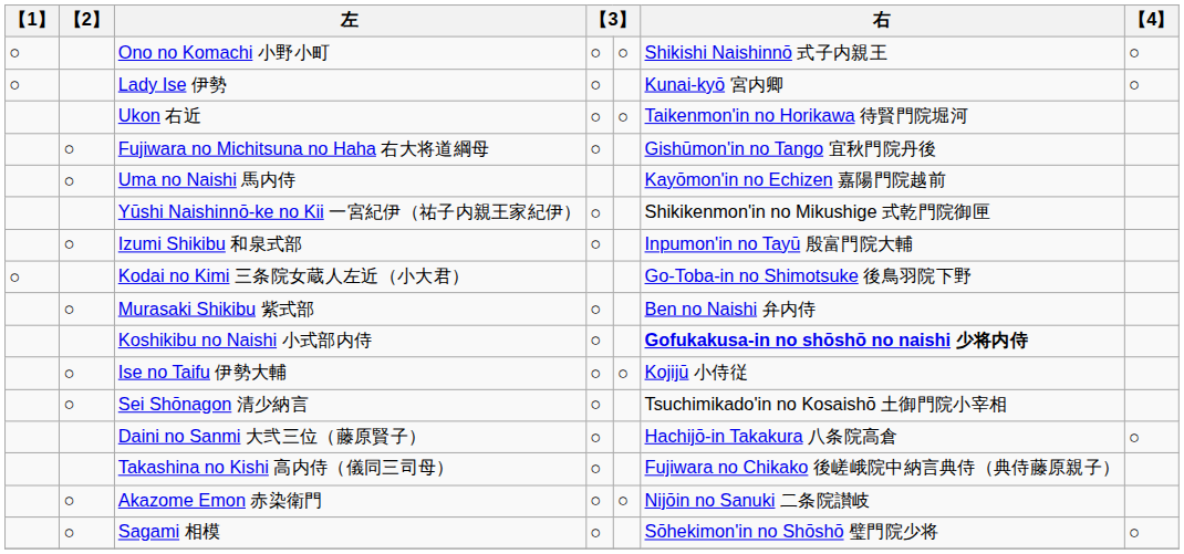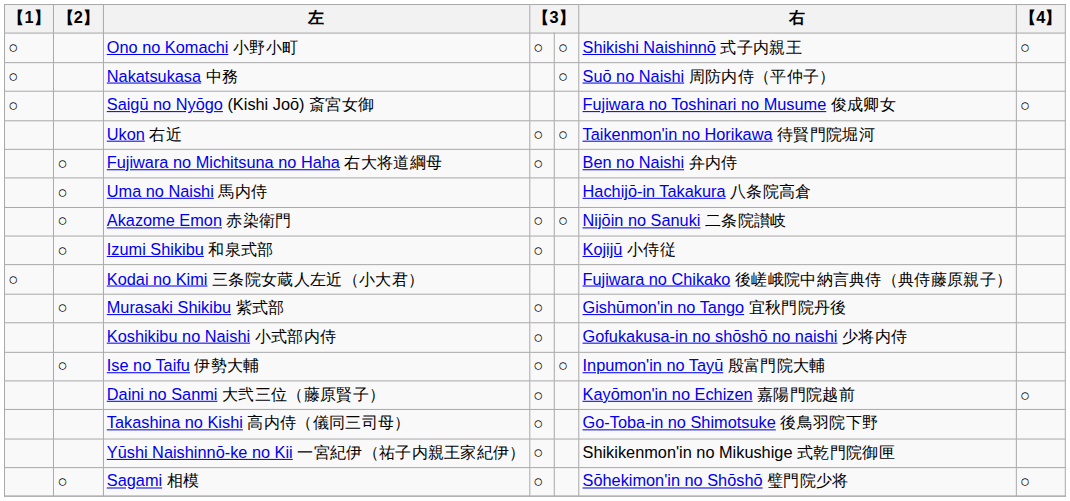- row: ○ | Lady Ise 伊勢 | ○ | Kunai-kyō 宮内卿 | ○
+ row: ○ | Nakatsukasa 中務 | ○ | Suō no Naishi 周防内侍（平仲子）
+ row: ○ | Saigū no Nyōgo (Kishi Joō) 斎宮女御 | Fujiwara no Toshinari no Musume 俊成卿女 | ○
Fujiwara no Michitsuna no Haha 右大将道綱母 | 右: Gishūmon'in no Tango 宜秋門院丹後 -> Ben no Naishi 弁内侍
Uma no Naishi 馬内侍 | 右: Kayōmon'in no Echizen 嘉陽門院越前 -> Hachijō-in Takakura 八条院高倉
rows swapped: Akazome Emon 赤染衛門 <-> Yūshi Naishinnō-ke no Kii 一宮紀伊（祐子内親王家紀伊）
Izumi Shikibu 和泉式部 | 右: Inpumon'in no Tayū 殷富門院大輔 -> Kojijū 小侍従
Kodai no Kimi 三条院女蔵人左近（小大君） | 右: Go-Toba-in no Shimotsuke 後鳥羽院下野 -> Fujiwara no Chikako 後嵯峨院中納言典侍（典侍藤原親子）
Murasaki Shikibu 紫式部 | 右: Ben no Naishi 弁内侍 -> Gishūmon'in no Tango 宜秋門院丹後
Koshikibu no Naishi 小式部内侍 | 右: bold -> normal
Ise no Taifu 伊勢大輔 | 右: Kojijū 小侍従 -> Inpumon'in no Tayū 殷富門院大輔
- row: ○ | Sei Shōnagon 清少納言 | ○ | Tsuchimikado'in no Kosaishō 土御門院小宰相
Daini no Sanmi 大弐三位（藤原賢子） | 右: Hachijō-in Takakura 八条院高倉 -> Kayōmon'in no Echizen 嘉陽門院越前
Takashina no Kishi 高内侍（儀同三司母） | 右: Fujiwara no Chikako 後嵯峨院中納言典侍（典侍藤原親子） -> Go-Toba-in no Shimotsuke 後鳥羽院下野
